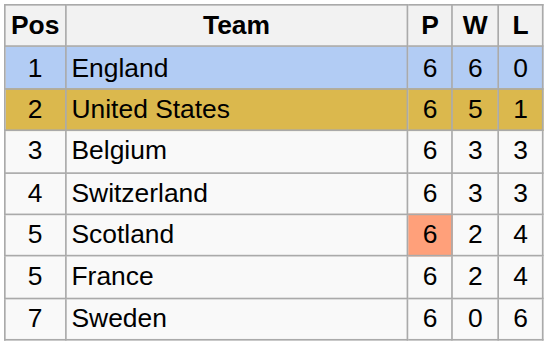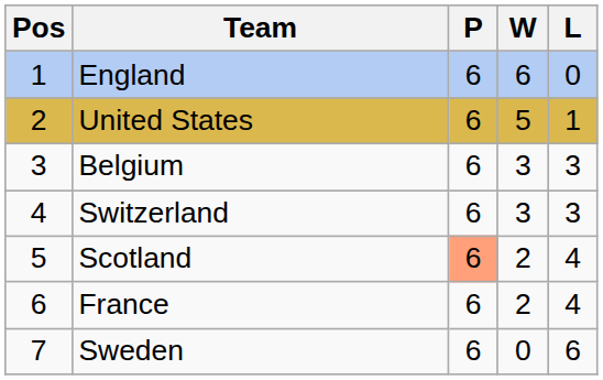France | Pos: 5 -> 6
